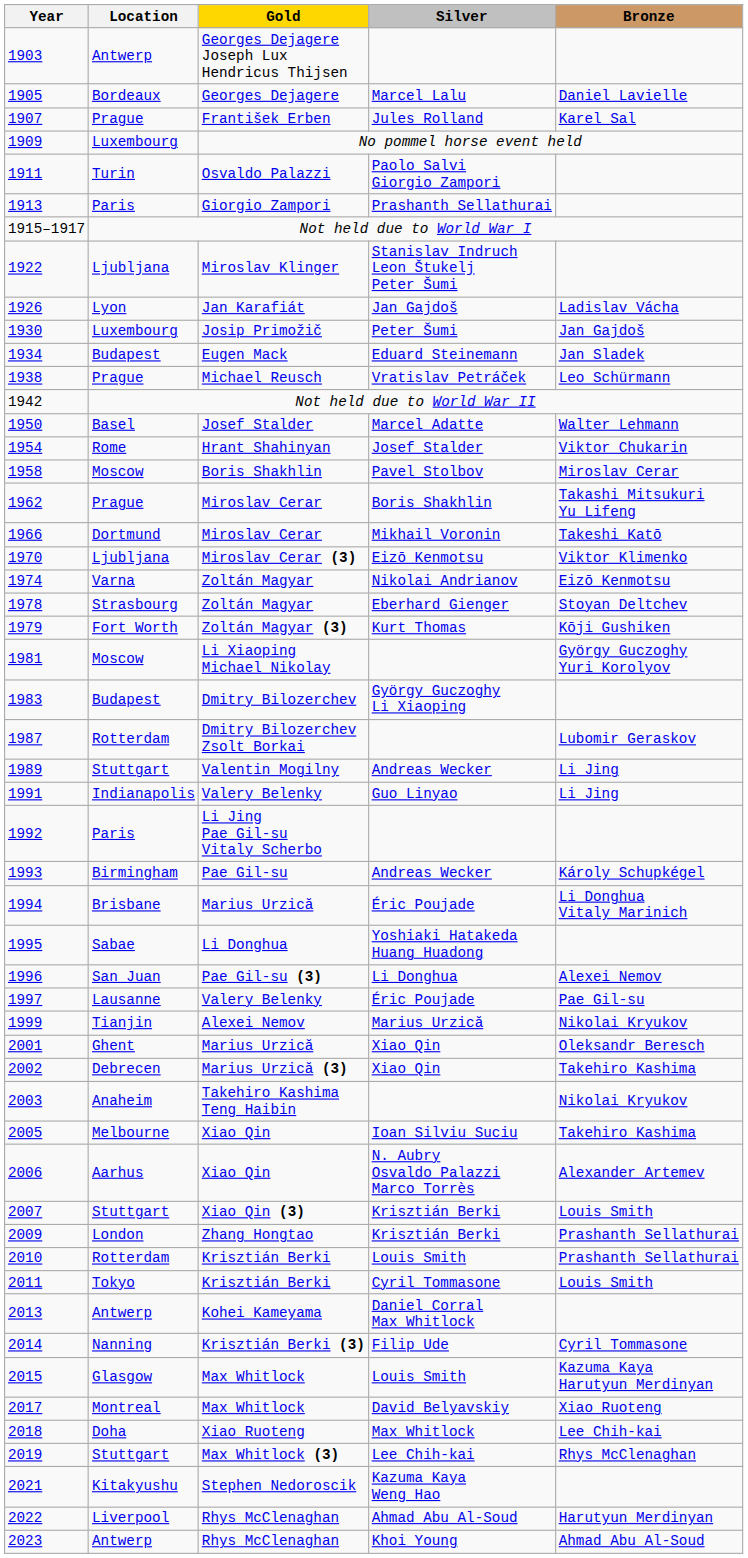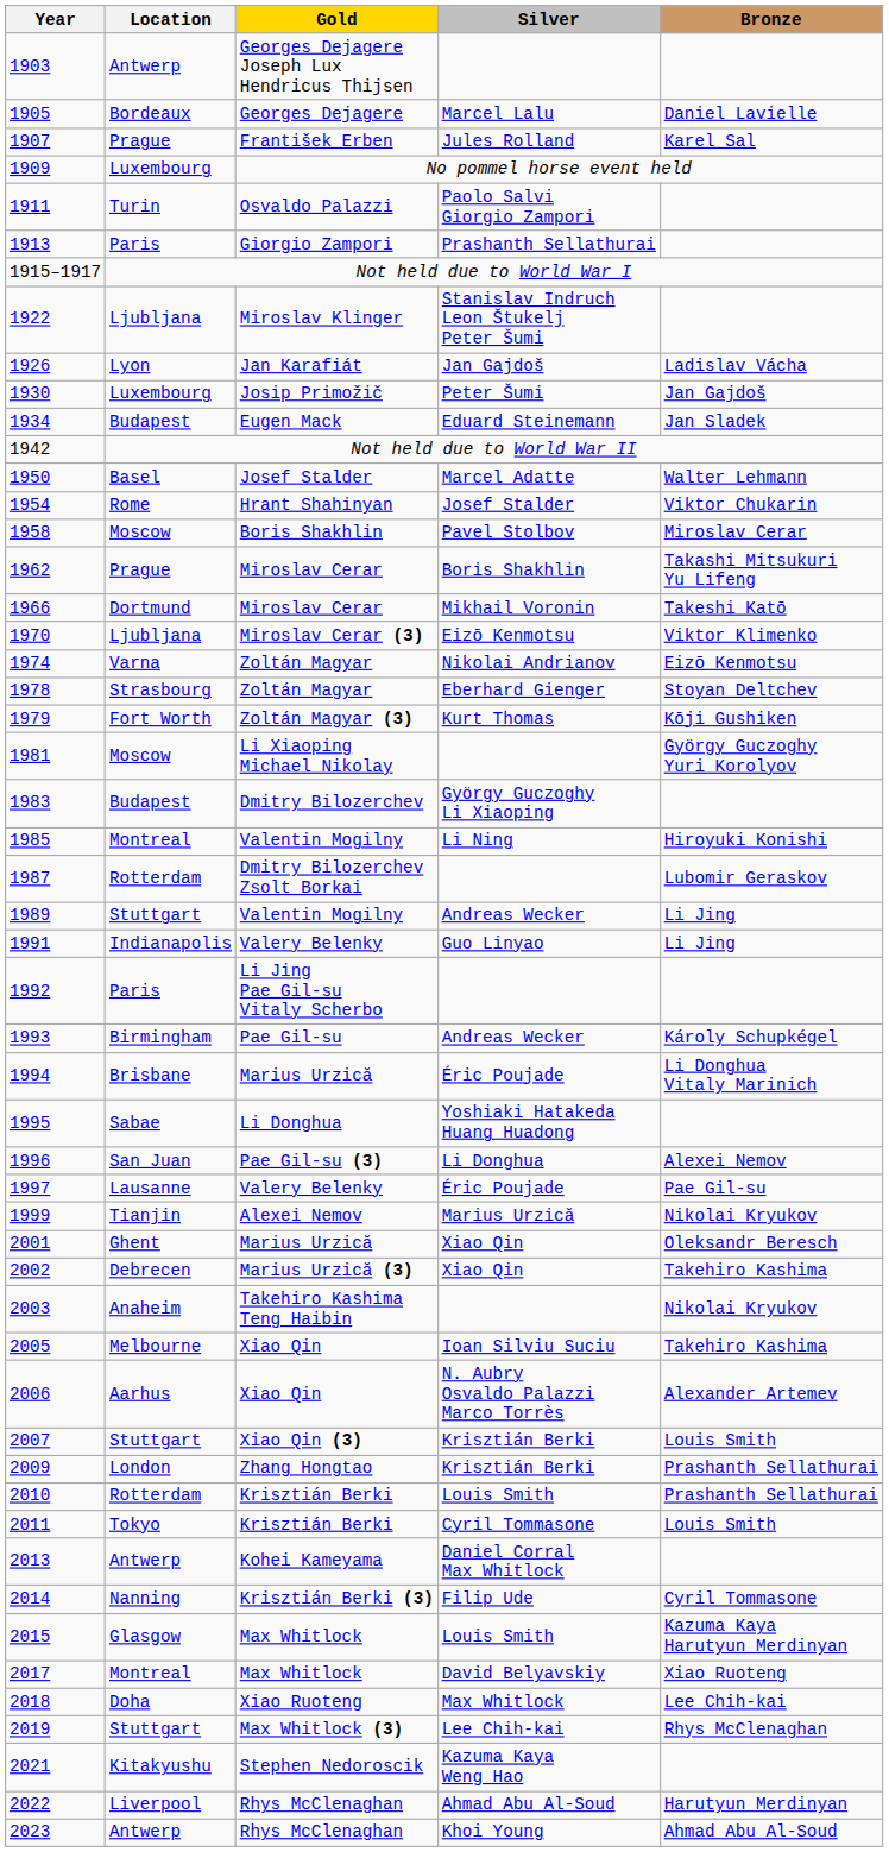- row: 1938 | Prague | Michael Reusch | Vratislav Petráček | Leo Schürmann
+ row: 1985 | Montreal | Valentin Mogilny | Li Ning | Hiroyuki Konishi
